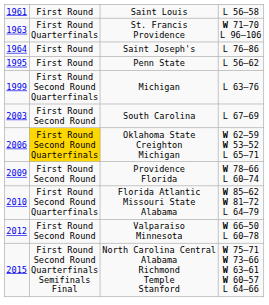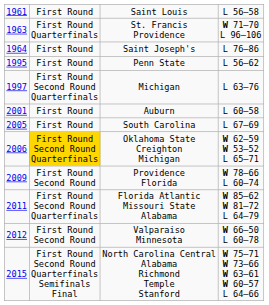Michigan | column 1: 1999 -> 1997
+ row: 2001 | First Round | Auburn | L 60–58
South Carolina | column 1: 2003 -> 2005
South Carolina | column 2: First Round Second Round -> First Round
Florida Atlantic Missouri State Alabama | column 1: 2010 -> 2011
